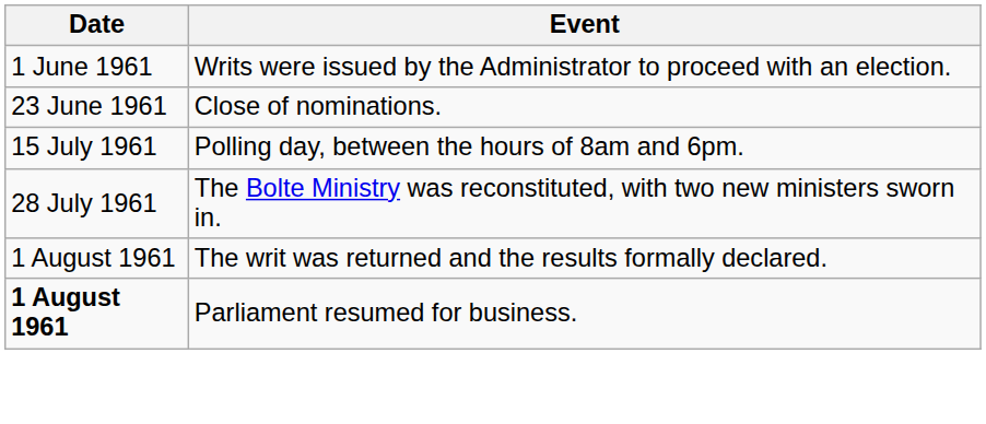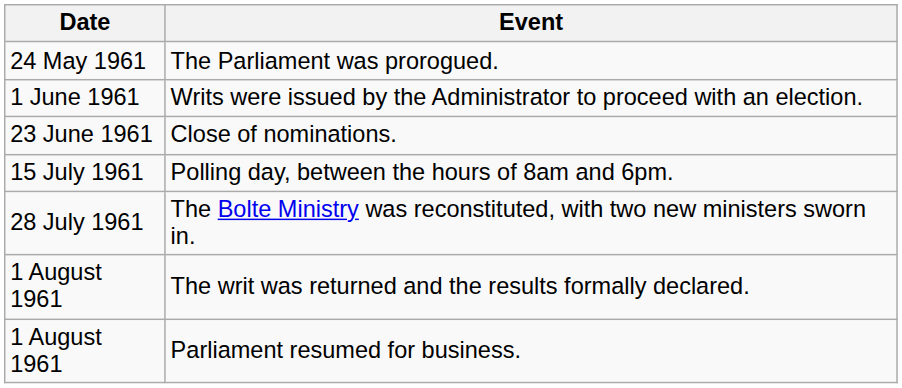+ row: 24 May 1961 | The Parliament was prorogued.
Parliament resumed for business. | Date: bold -> normal
